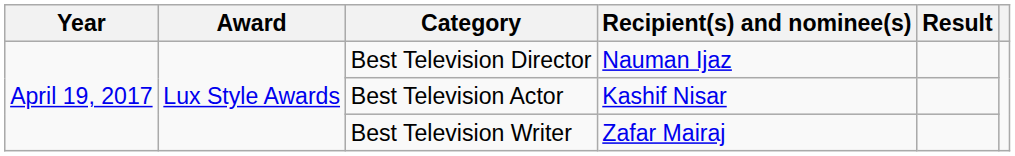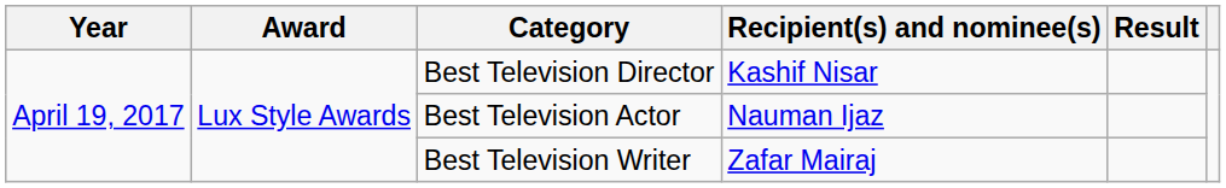Best Television Director | Recipient(s) and nominee(s): Nauman Ijaz -> Kashif Nisar
Best Television Actor | Recipient(s) and nominee(s): Kashif Nisar -> Nauman Ijaz
